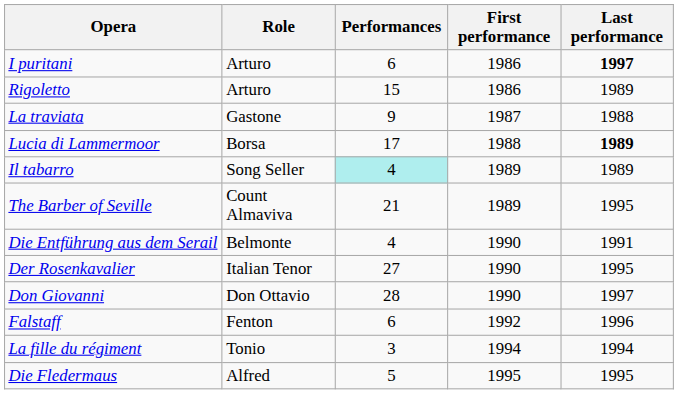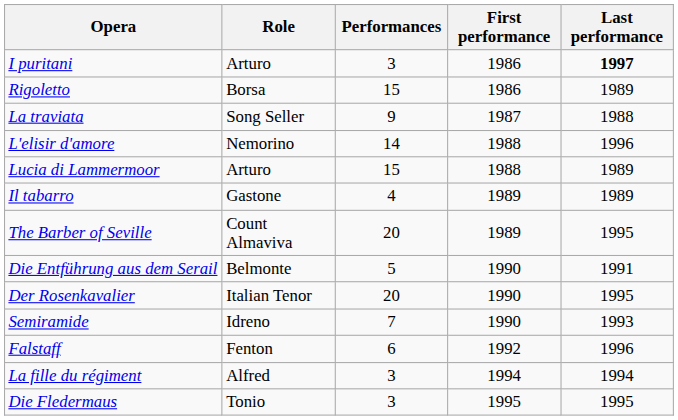I puritani | Performances: 6 -> 3
Rigoletto | Role: Arturo -> Borsa
La traviata | Role: Gastone -> Song Seller
+ row: L'elisir d'amore | Nemorino | 14 | 1988 | 1996
Lucia di Lammermoor | Role: Borsa -> Arturo
Lucia di Lammermoor | Performances: 17 -> 15
Lucia di Lammermoor | Last performance: bold -> normal
Il tabarro | Role: Song Seller -> Gastone
Il tabarro | Performances: paleturquoise background -> no background
The Barber of Seville | Performances: 21 -> 20
Die Entführung aus dem Serail | Performances: 4 -> 5
Der Rosenkavalier | Performances: 27 -> 20
- row: Don Giovanni | Don Ottavio | 28 | 1990 | 1997
+ row: Semiramide | Idreno | 7 | 1990 | 1993
La fille du régiment | Role: Tonio -> Alfred
Die Fledermaus | Role: Alfred -> Tonio
Die Fledermaus | Performances: 5 -> 3
